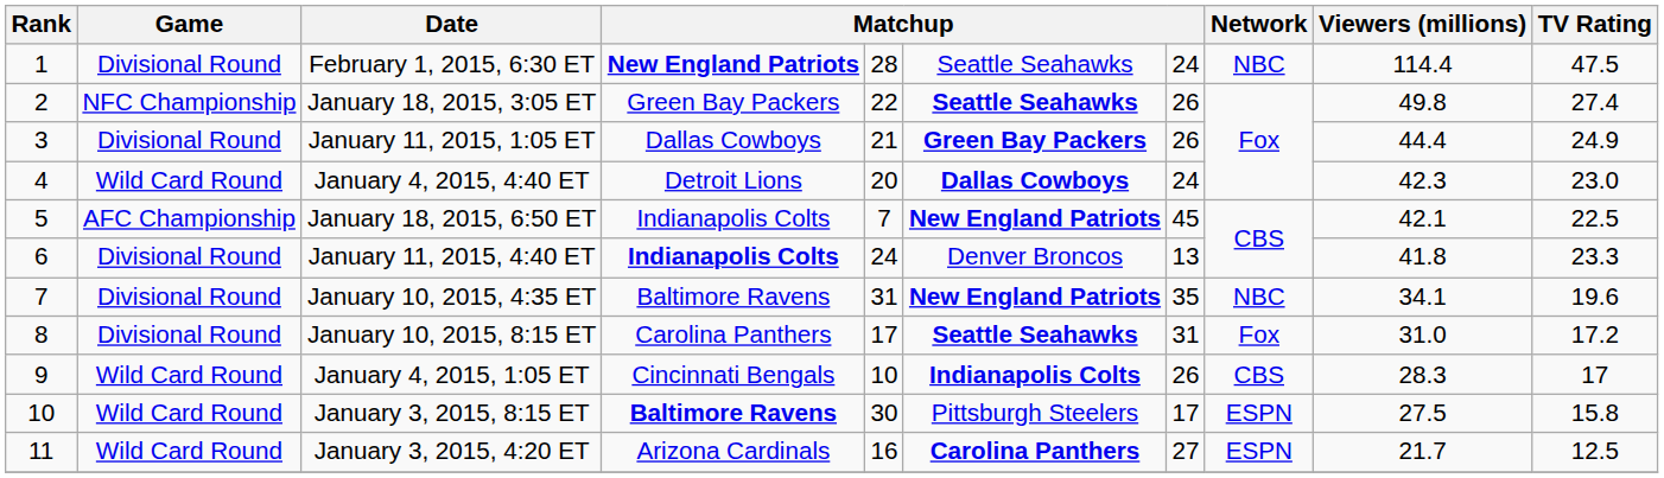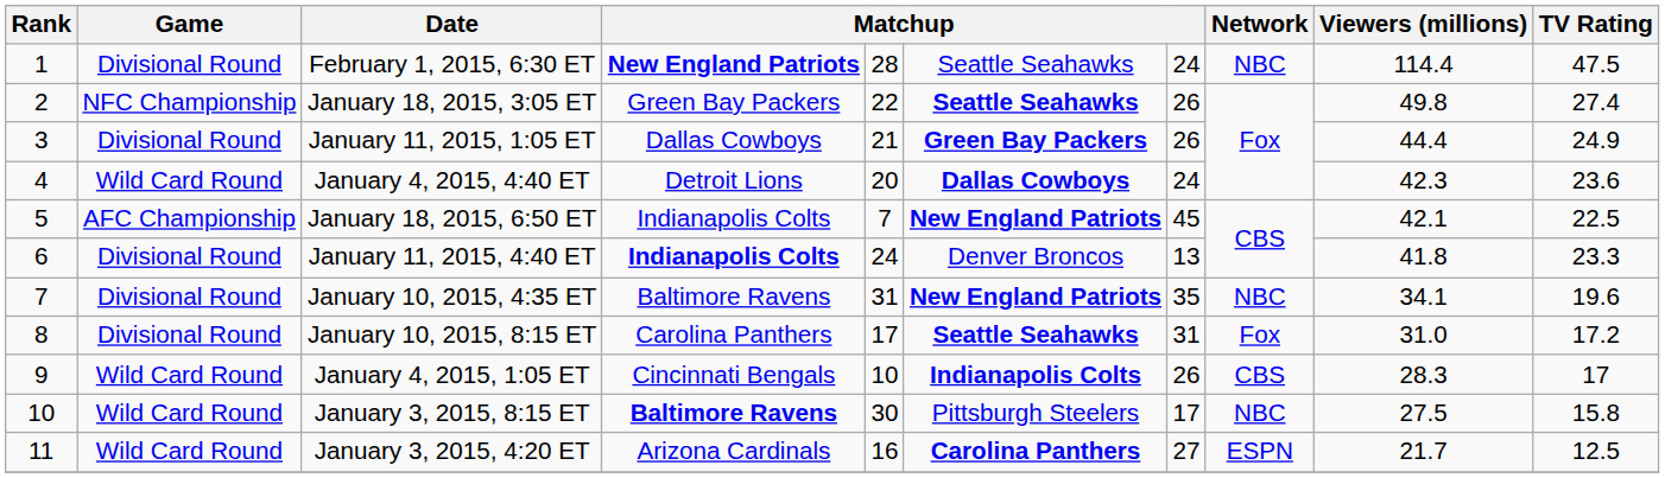January 4, 2015, 4:40 ET | TV Rating: 23.0 -> 23.6
January 3, 2015, 8:15 ET | Network: ESPN -> NBC
